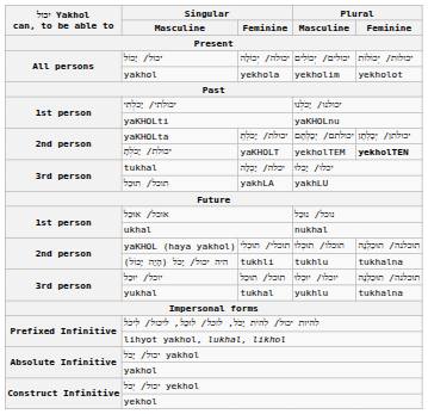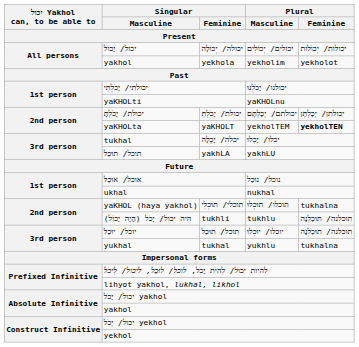יכולת/ יָכֹלְתְּ | Singular / Masculine: yaKHOLta -> יכולת/ יָכֹלְתָּ
yaKHOLT | Singular / Masculine: יכולת/ יָכֹלְתָּ -> yaKHOLta
תוכלי/ תוּכְלִי | Plural / Feminine: תוכלנה/ תוּכַלְנָה -> tukhalna
tukhli | Plural / Feminine: tukhalna -> תוכלנה/ תוּכַלְנָה
